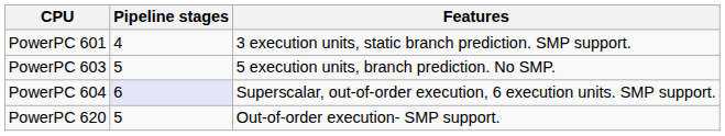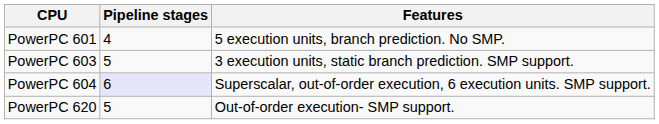PowerPC 601 | Features: 3 execution units, static branch prediction. SMP support. -> 5 execution units, branch prediction. No SMP.
PowerPC 603 | Features: 5 execution units, branch prediction. No SMP. -> 3 execution units, static branch prediction. SMP support.
